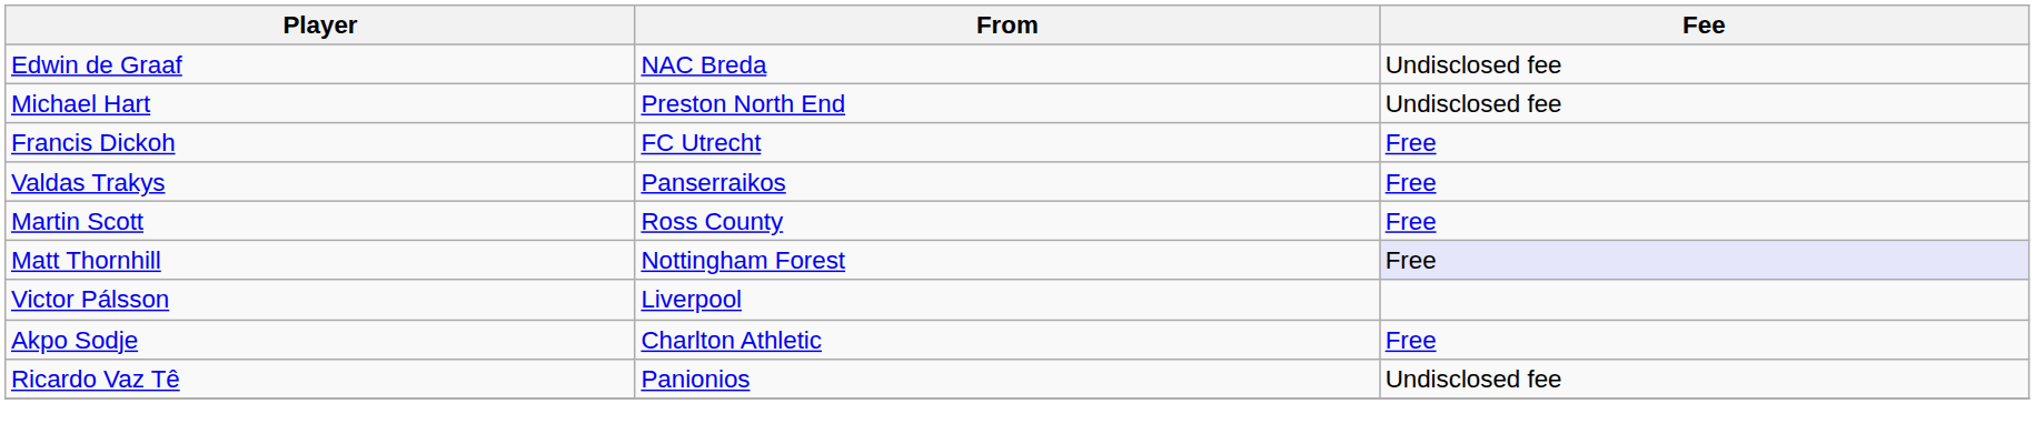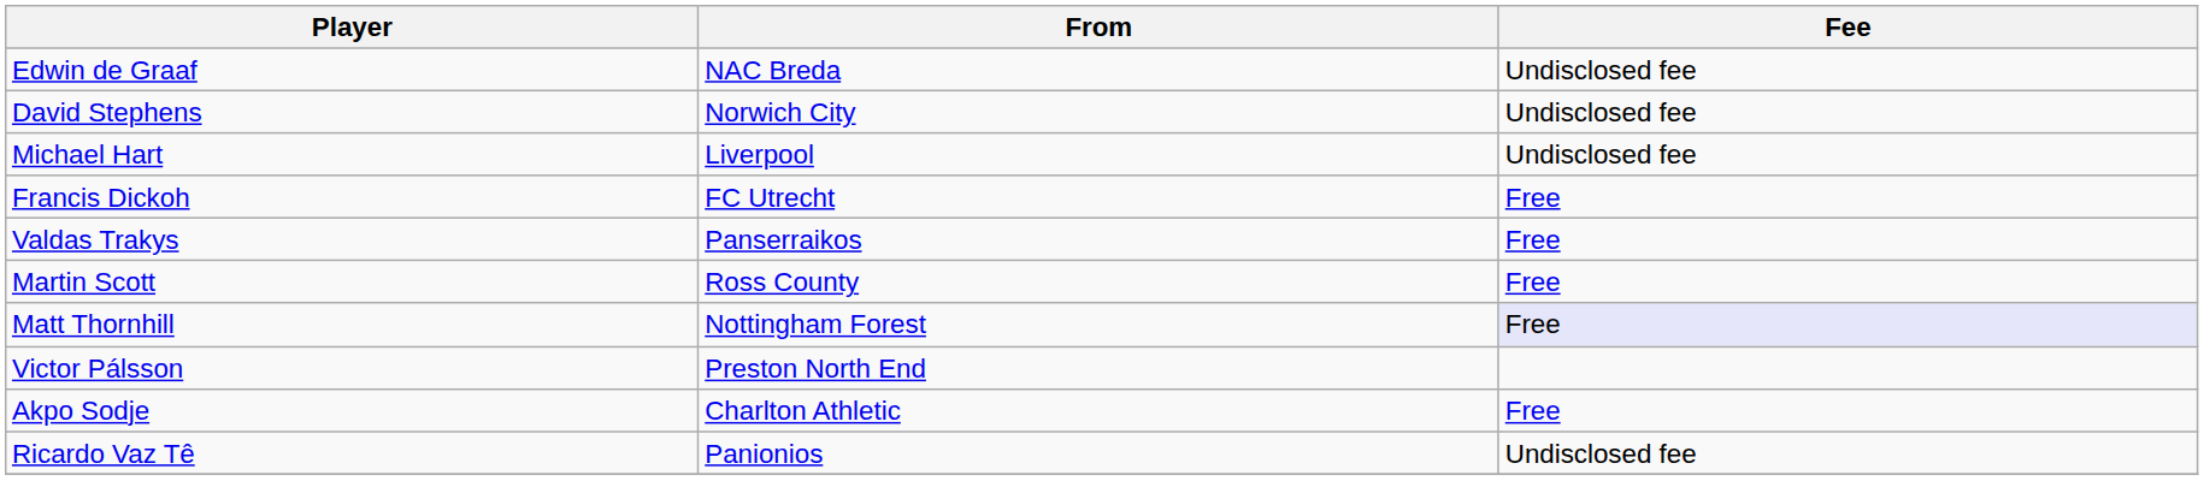+ row: David Stephens | Norwich City | Undisclosed fee
Michael Hart | From: Preston North End -> Liverpool
Victor Pálsson | From: Liverpool -> Preston North End
